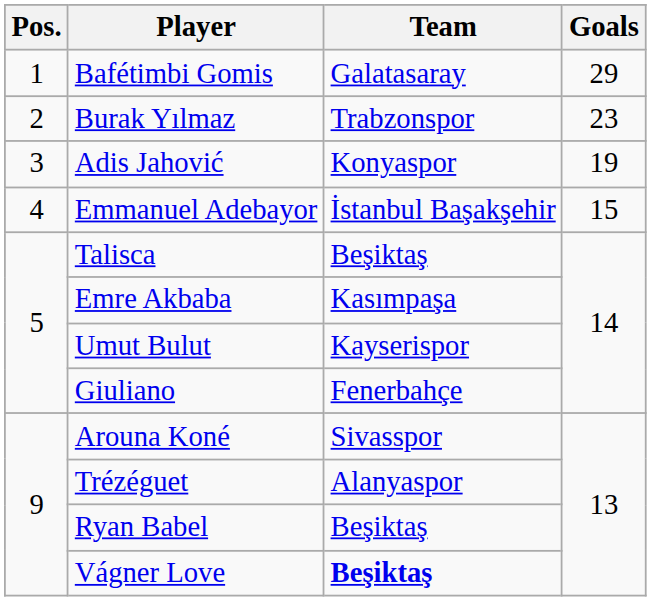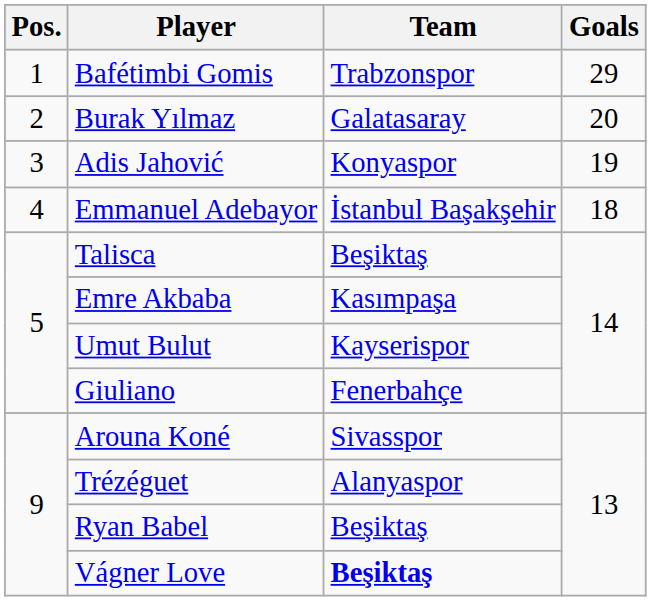Bafétimbi Gomis | Team: Galatasaray -> Trabzonspor
Burak Yılmaz | Team: Trabzonspor -> Galatasaray
Burak Yılmaz | Goals: 23 -> 20
Emmanuel Adebayor | Goals: 15 -> 18
